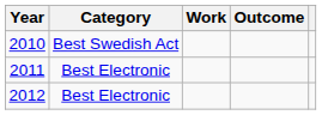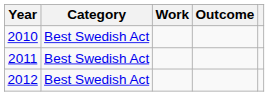2011 | Category: Best Electronic -> Best Swedish Act
2012 | Category: Best Electronic -> Best Swedish Act
